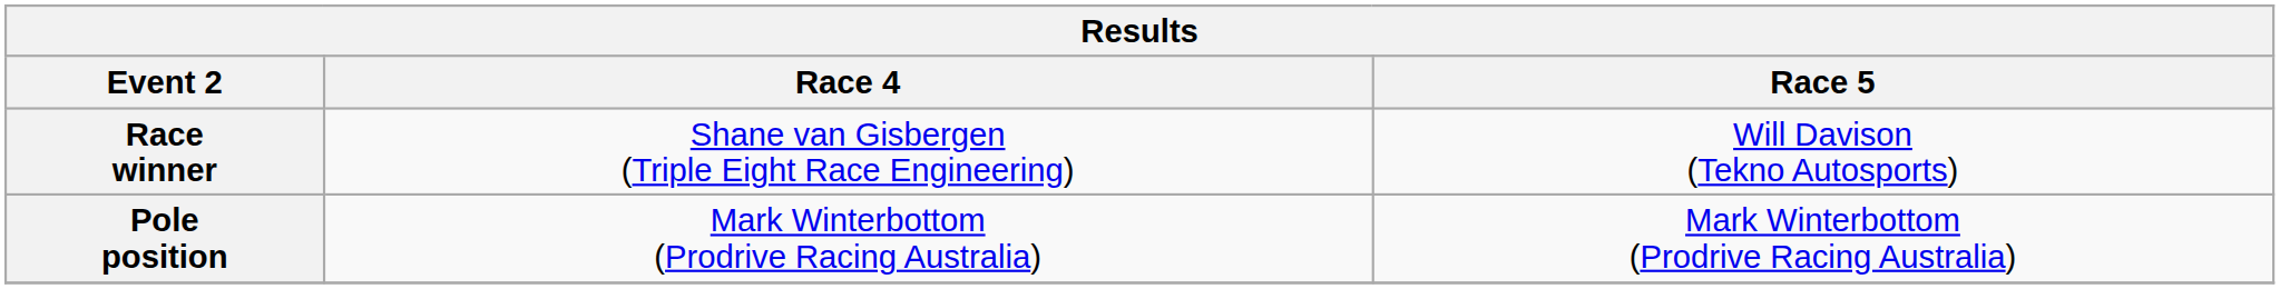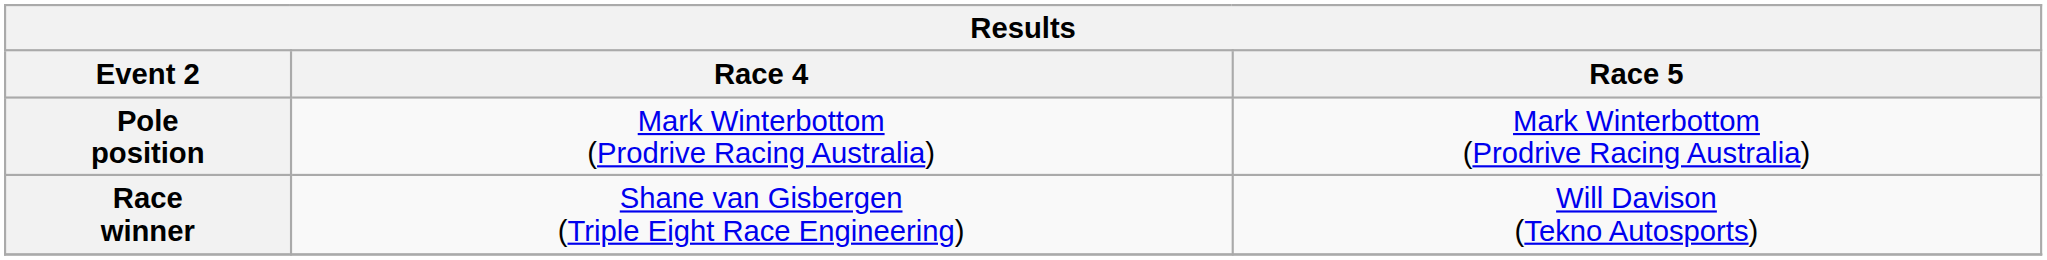rows swapped: Pole position <-> Race winner
